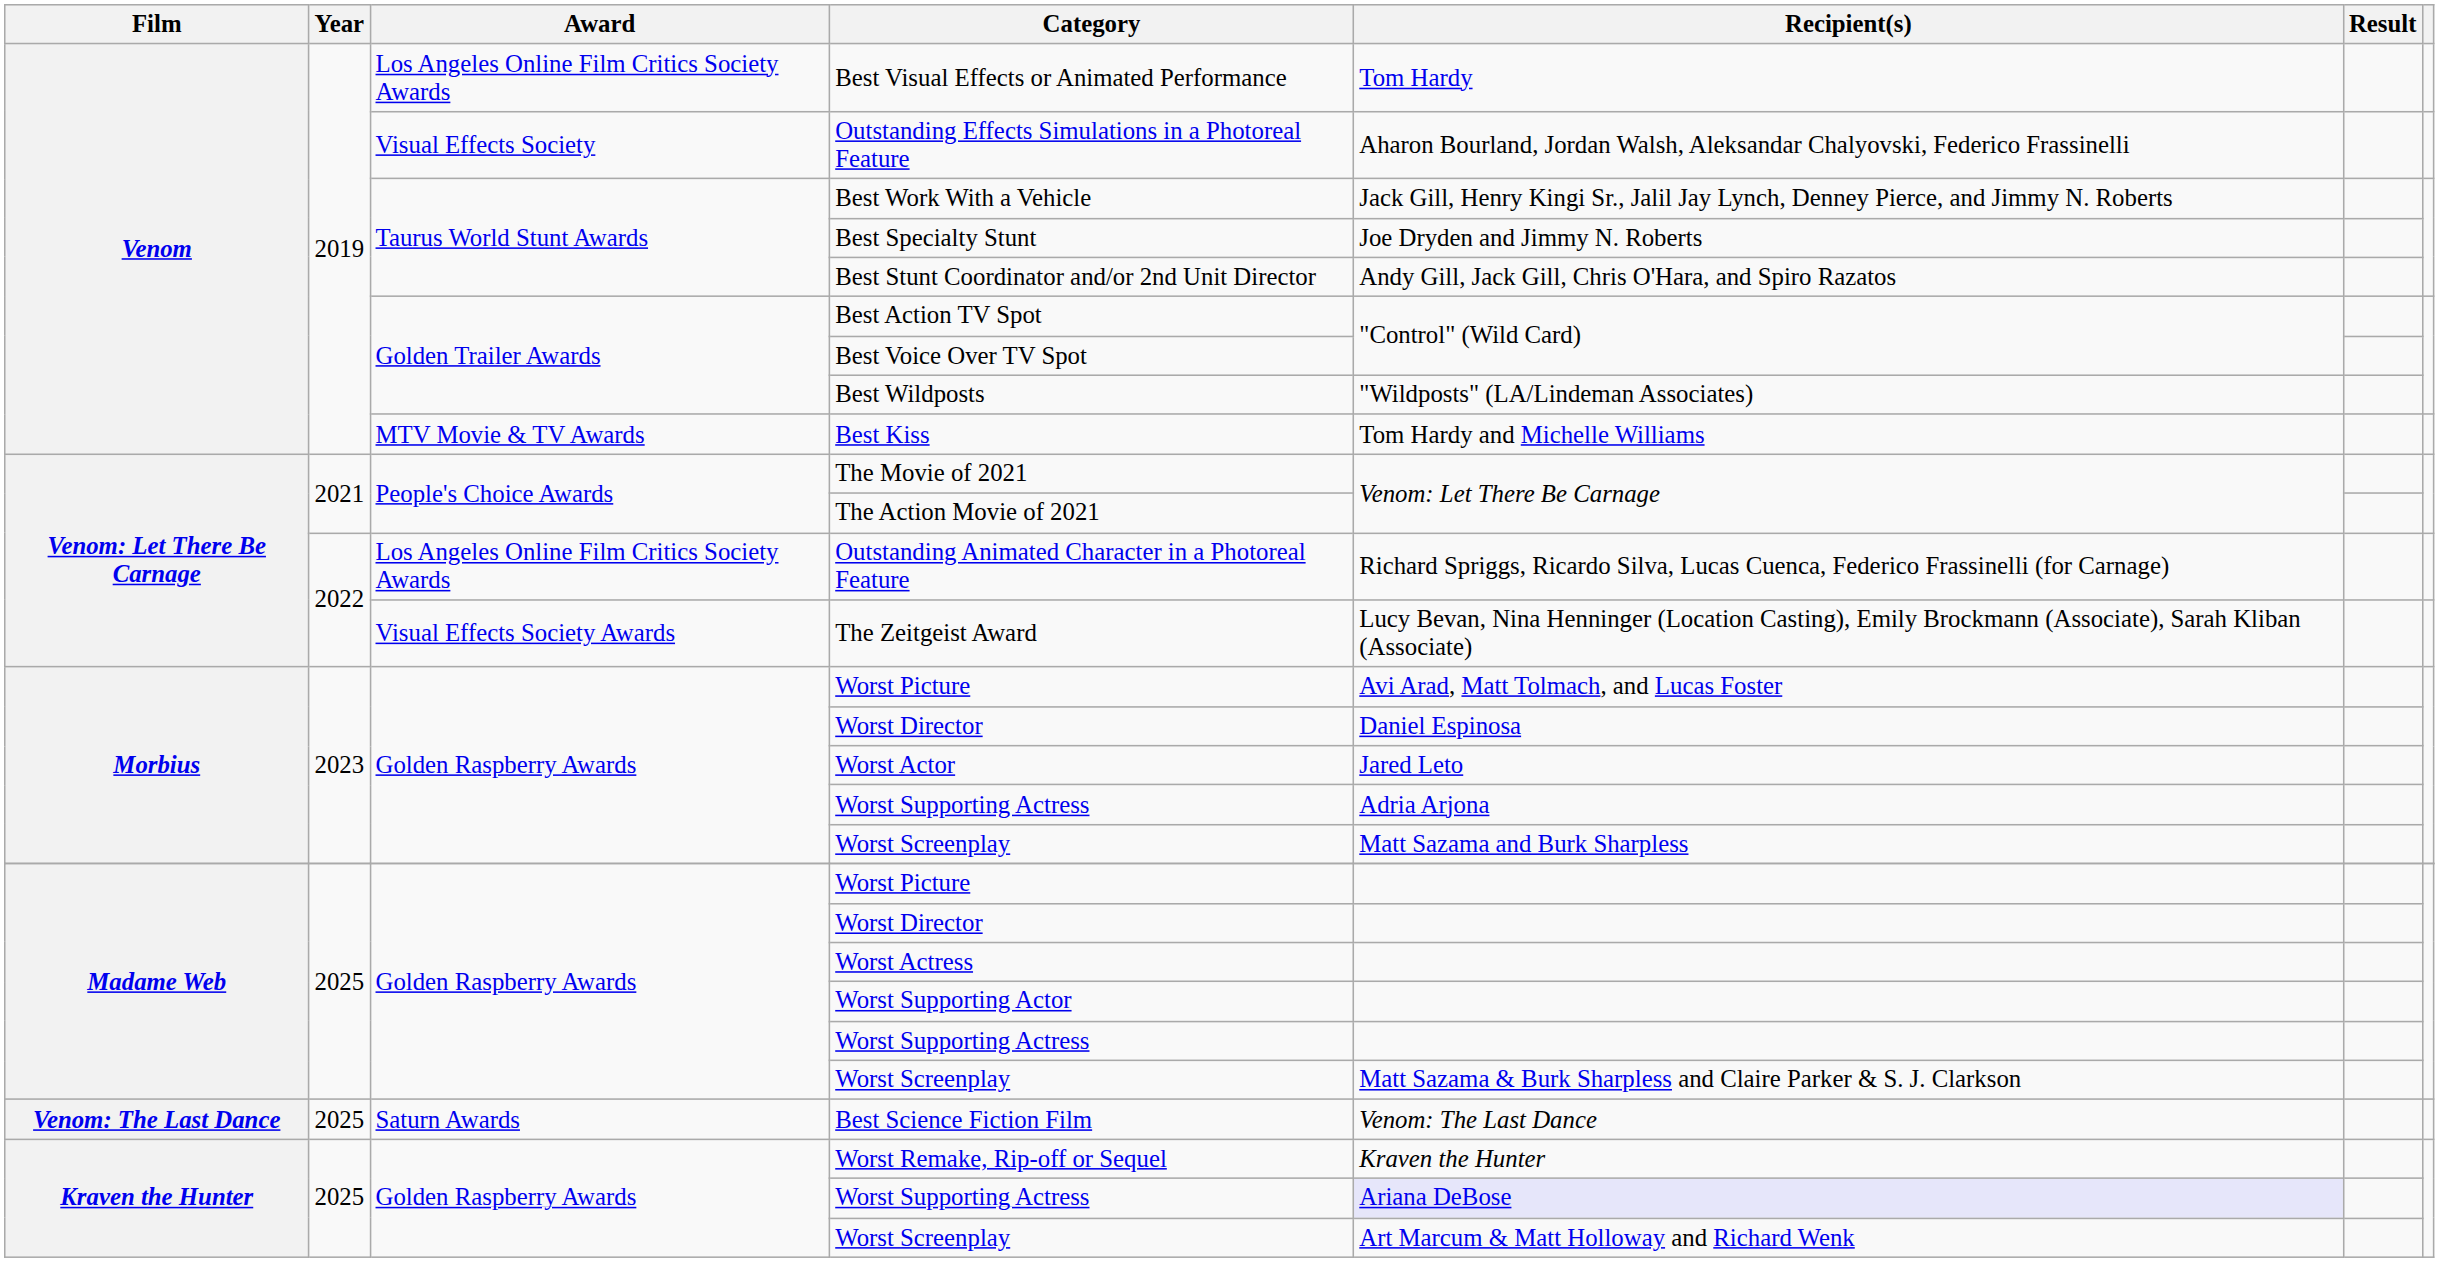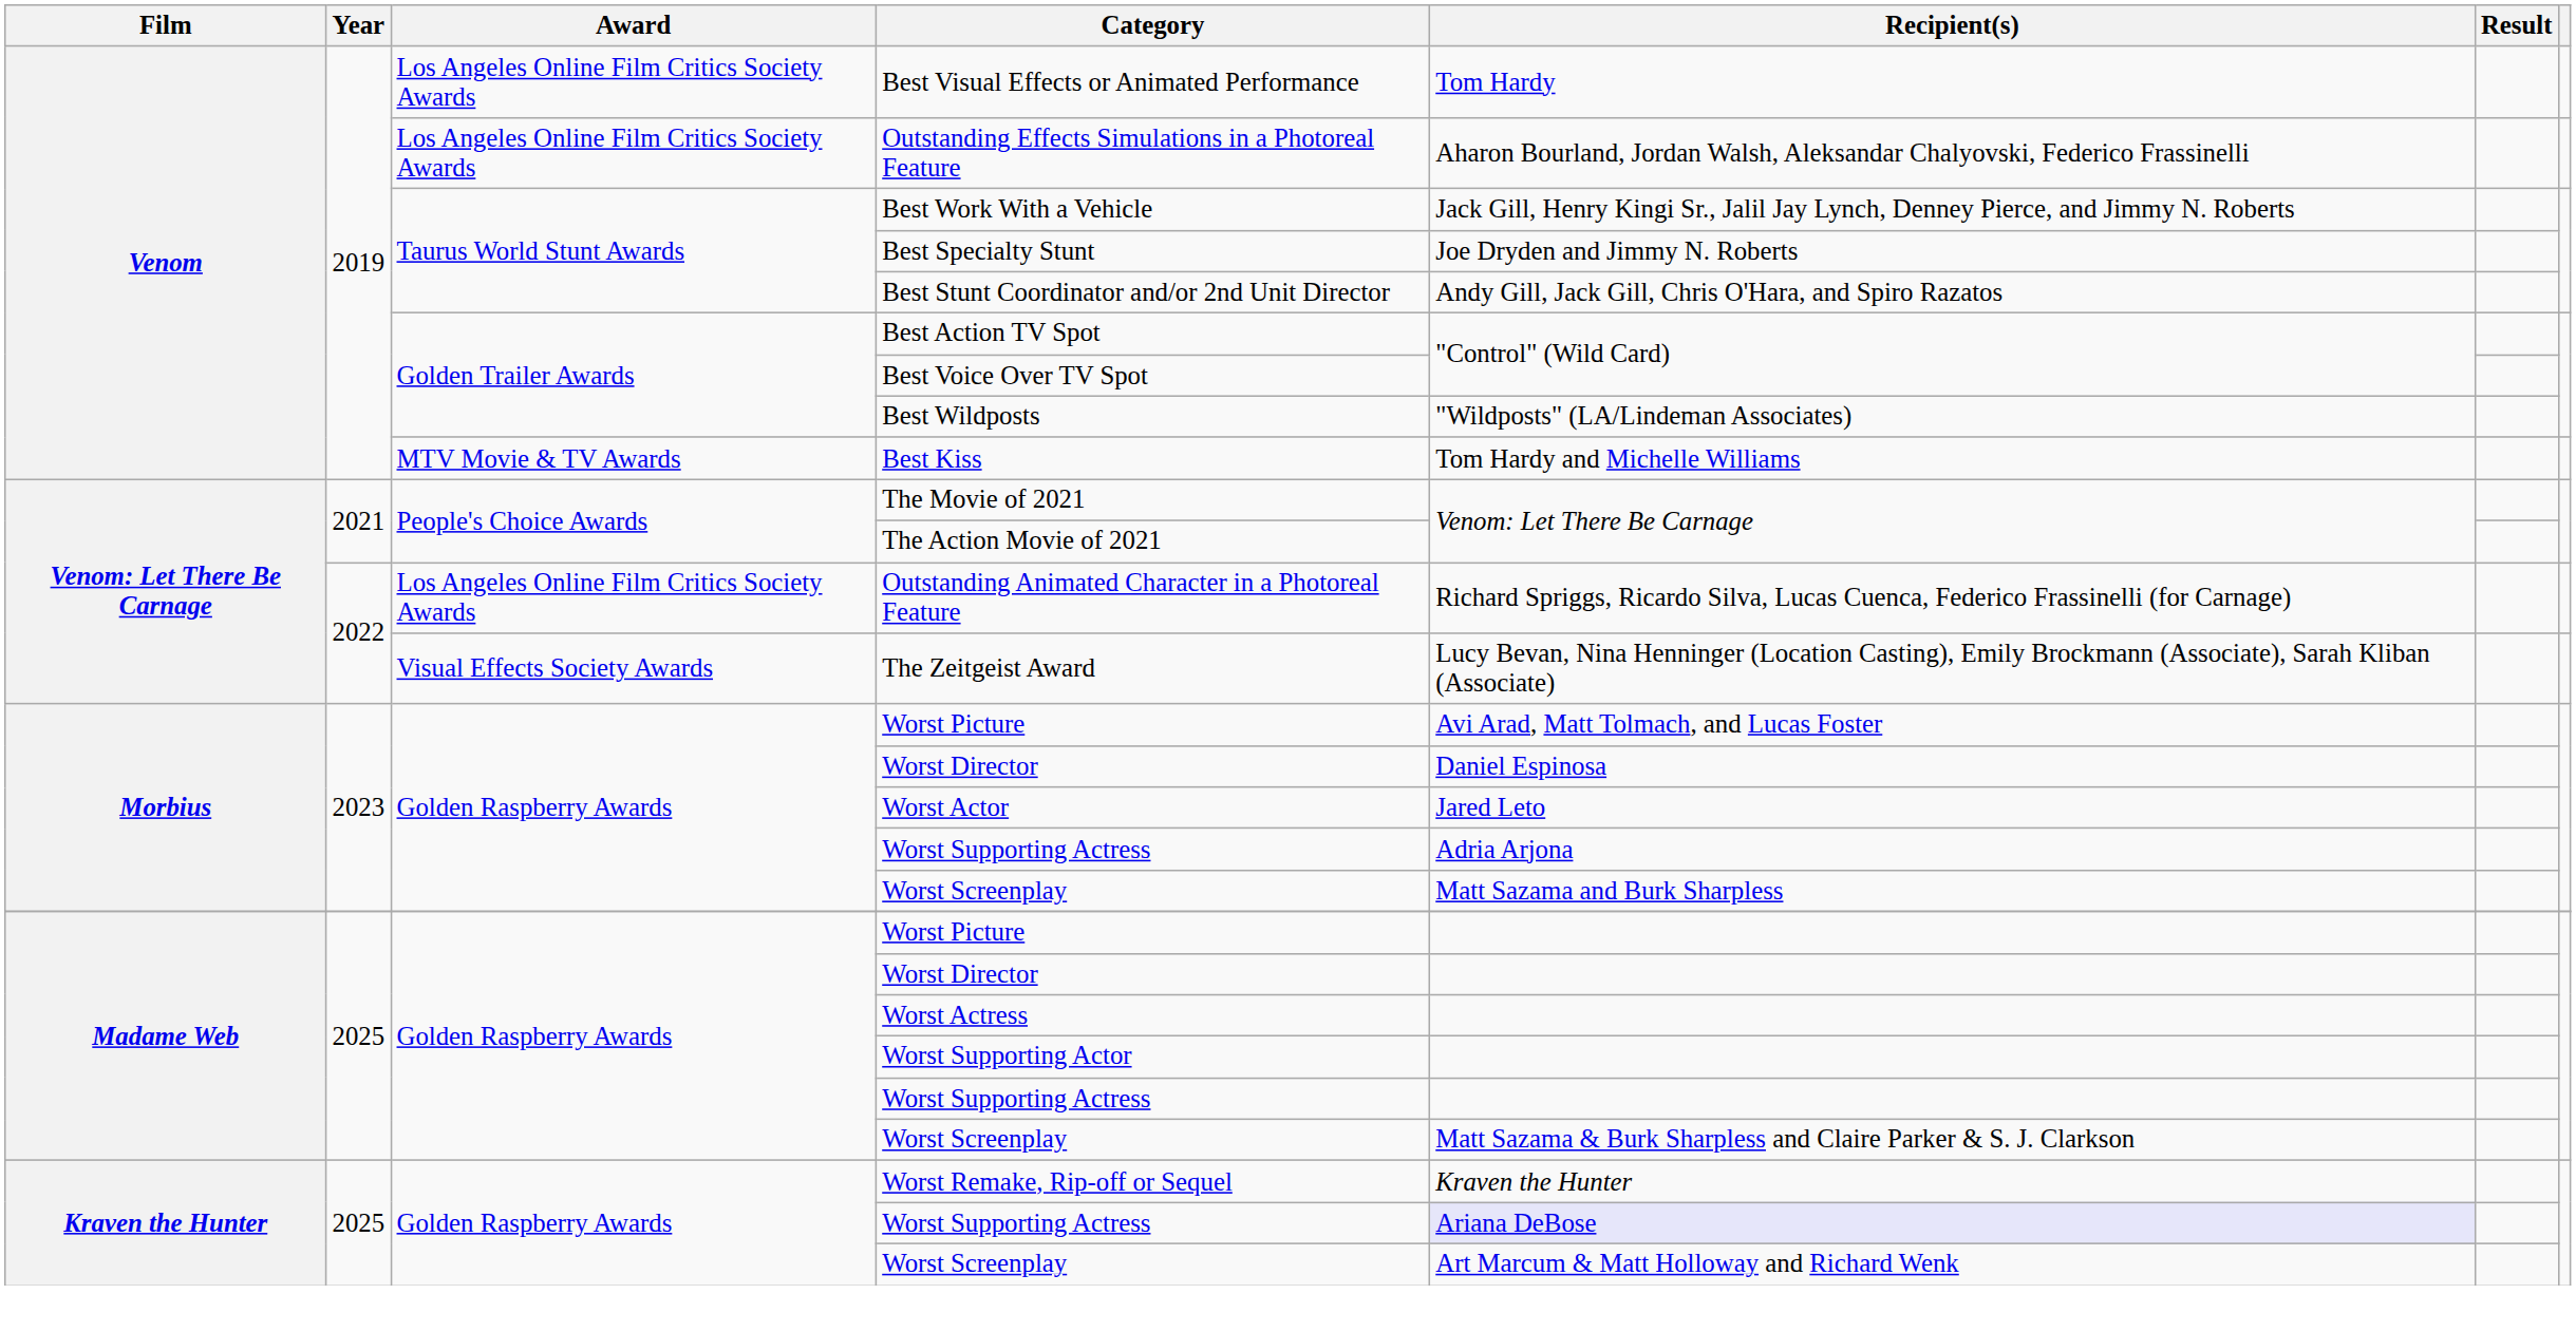Outstanding Effects Simulations in a Photoreal Feature | Award: Visual Effects Society -> Los Angeles Online Film Critics Society Awards
- row: Venom: The Last Dance | 2025 | Saturn Awards | Best Science Fiction Film | Venom: The Last Dance
